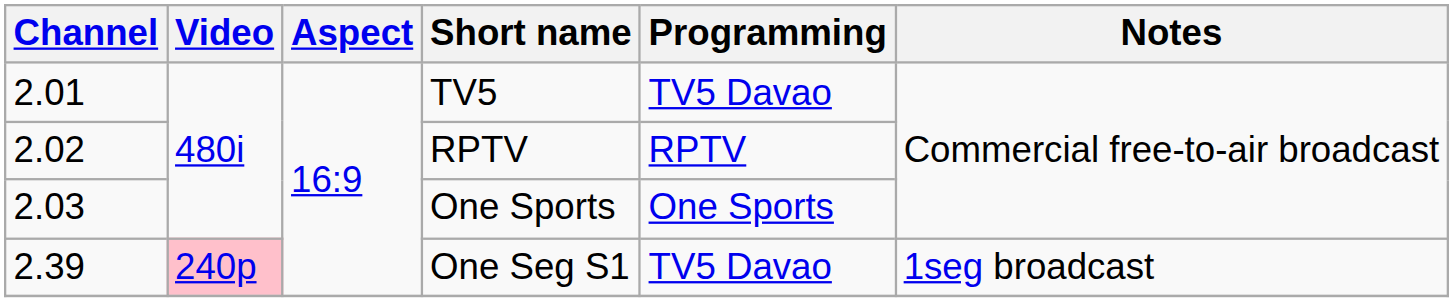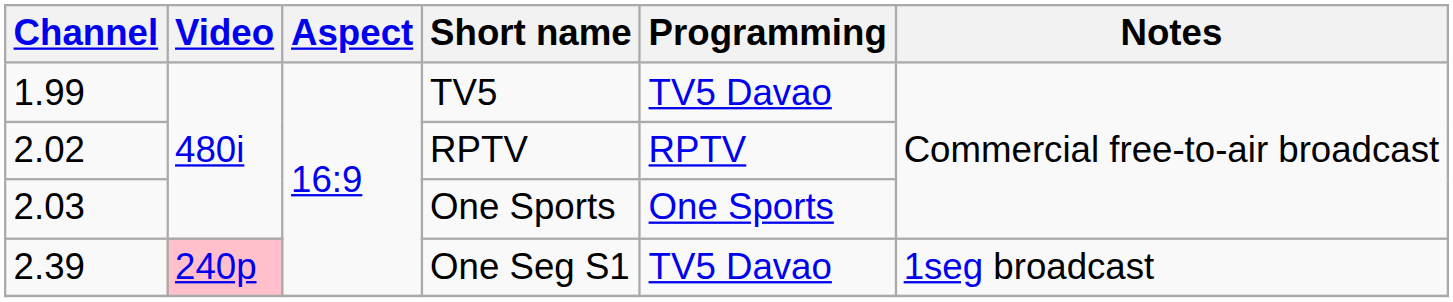TV5 | Channel: 2.01 -> 1.99
